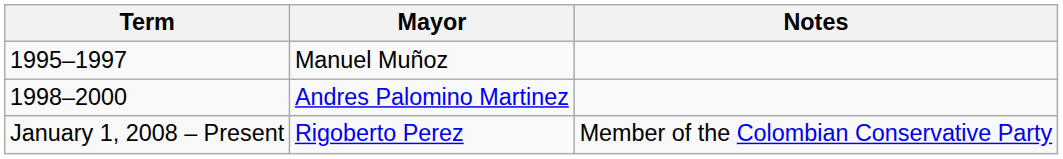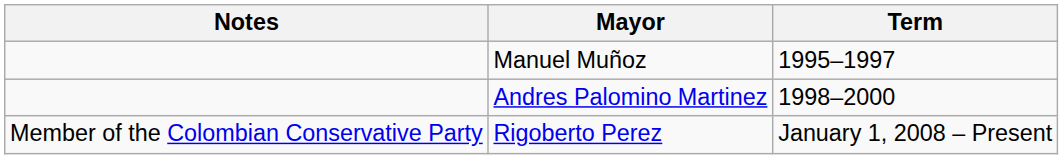columns swapped: Term <-> Notes
